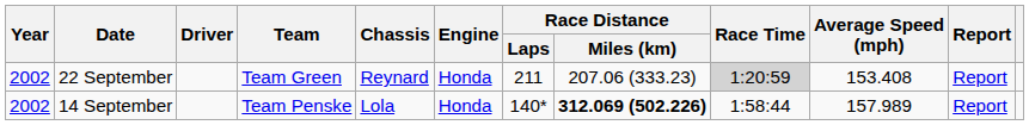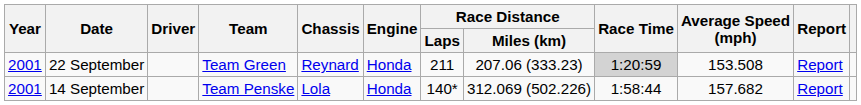22 September | Year: 2002 -> 2001
22 September | Average Speed (mph): 153.408 -> 153.508
14 September | Year: 2002 -> 2001
14 September | Race Distance / Miles (km): bold -> normal
14 September | Average Speed (mph): 157.989 -> 157.682
